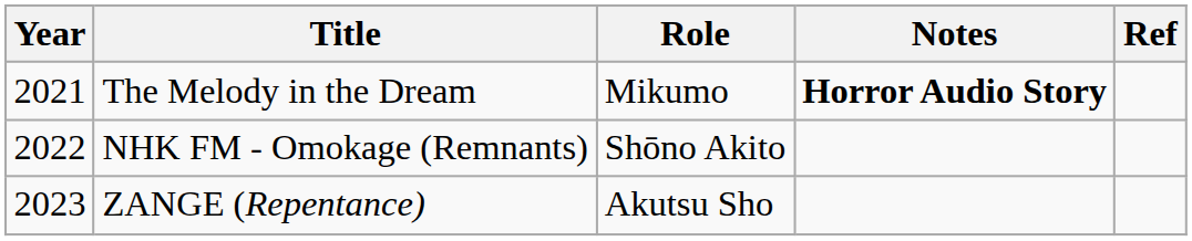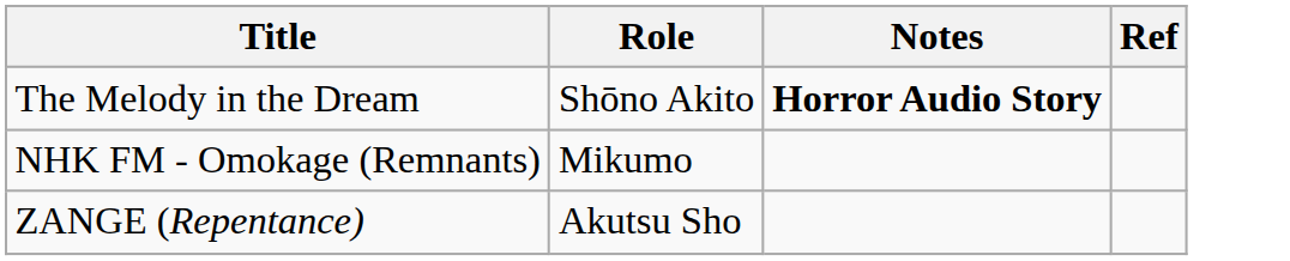- column: Year | 2021 | 2022 | 2023
The Melody in the Dream | Role: Mikumo -> Shōno Akito
NHK FM - Omokage (Remnants) | Role: Shōno Akito -> Mikumo
